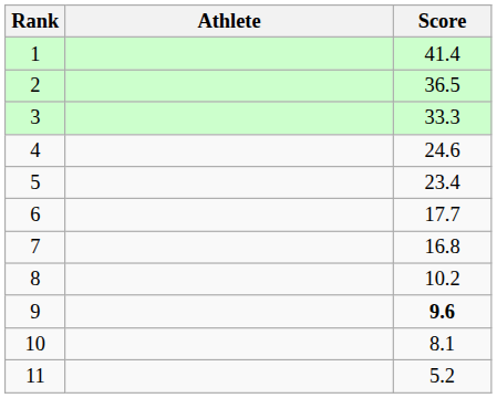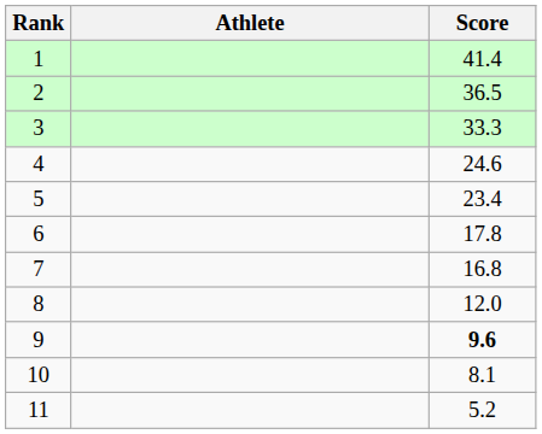6 | Score: 17.7 -> 17.8
8 | Score: 10.2 -> 12.0
